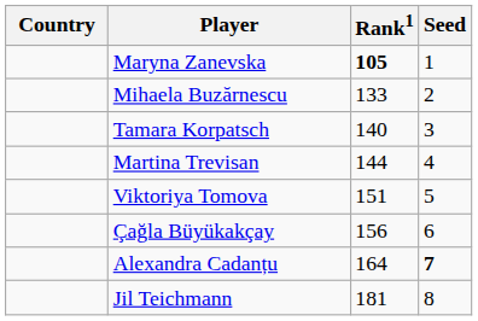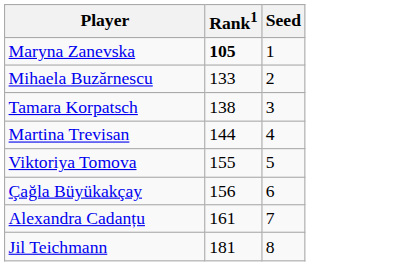- column: Country
Tamara Korpatsch | Rank1: 140 -> 138
Viktoriya Tomova | Rank1: 151 -> 155
Alexandra Cadanțu | Rank1: 164 -> 161
Alexandra Cadanțu | Seed: bold -> normal
